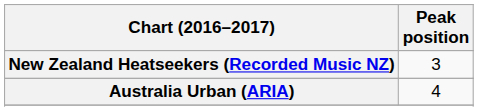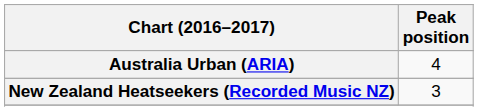rows swapped: Australia Urban (ARIA) <-> New Zealand Heatseekers (Recorded Music NZ)
